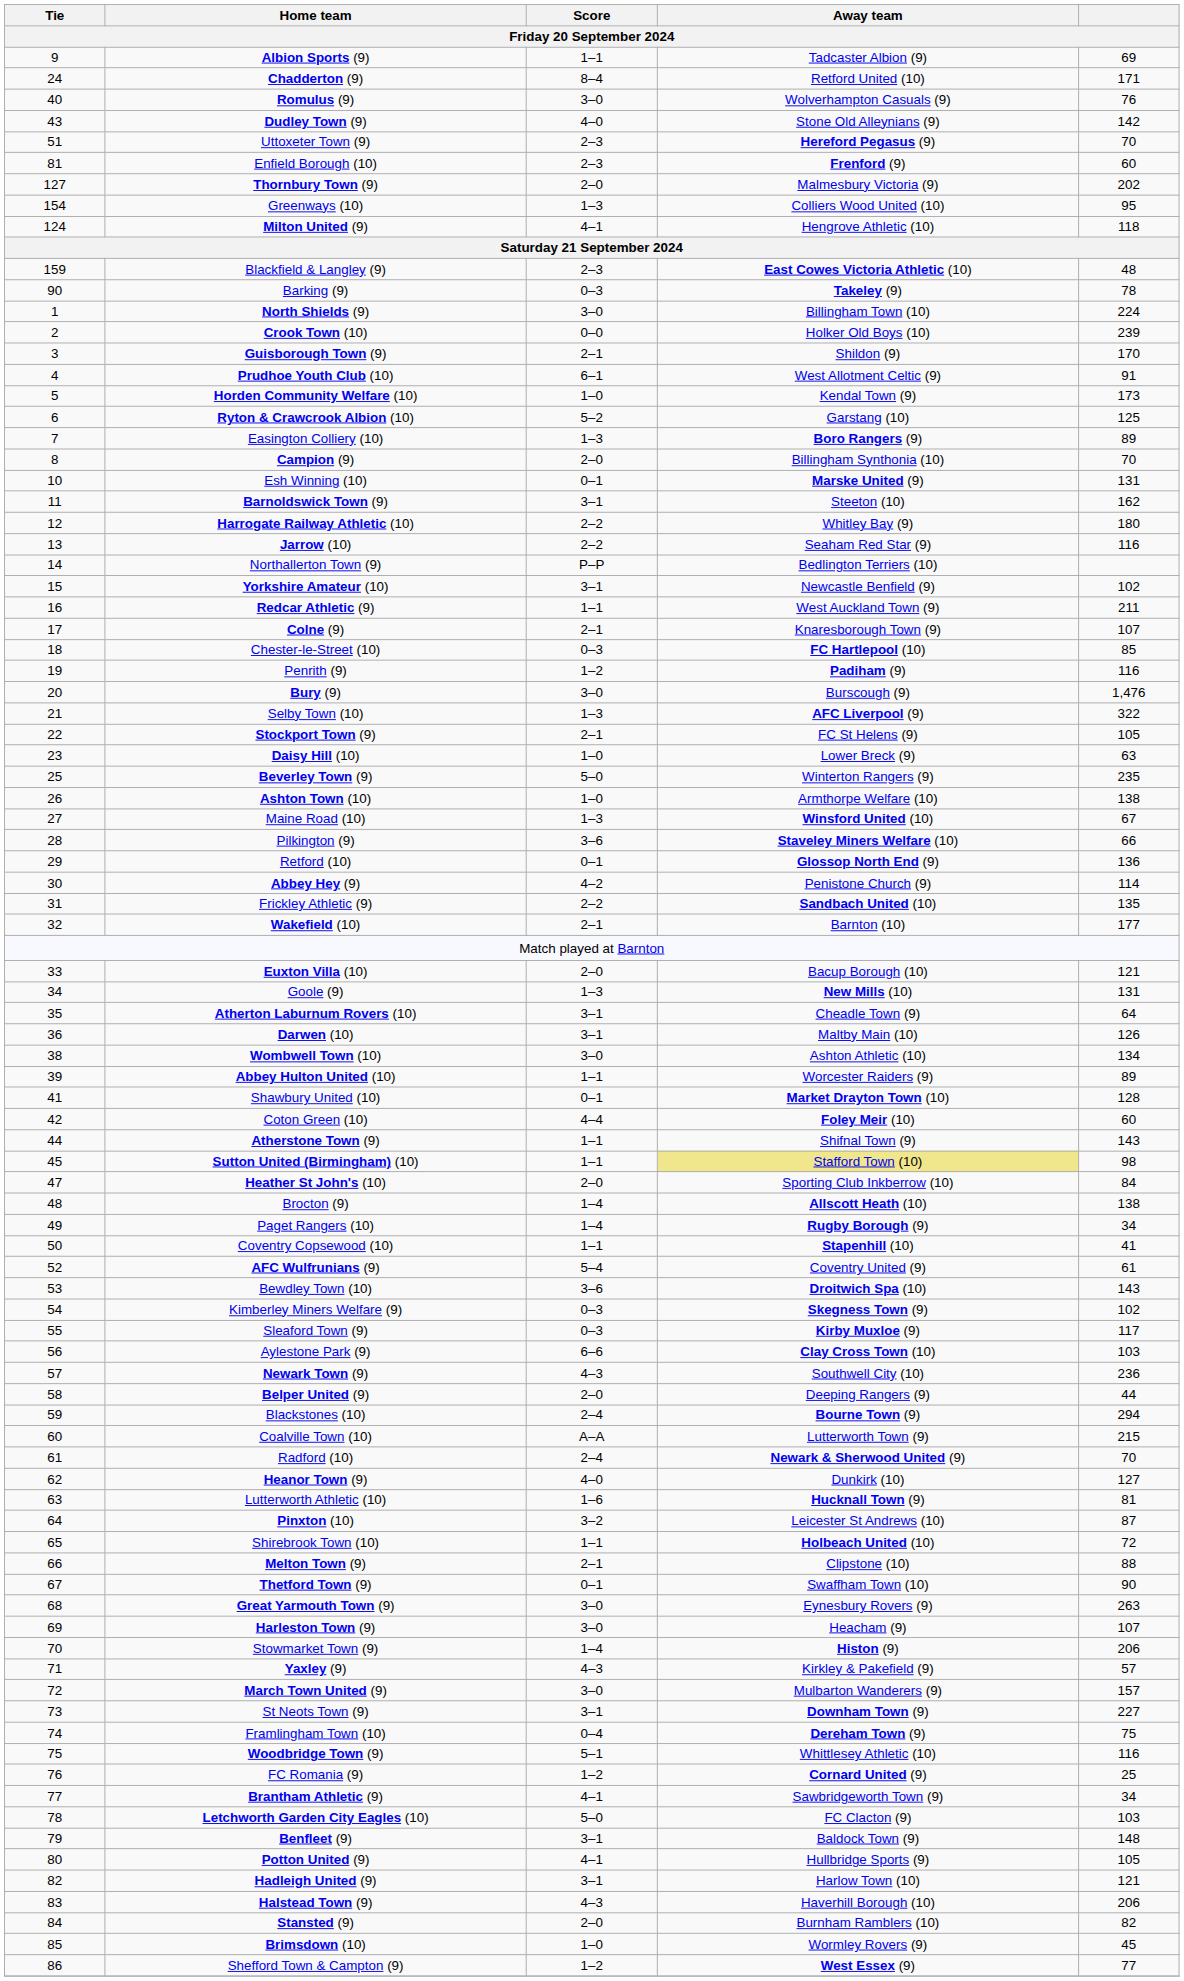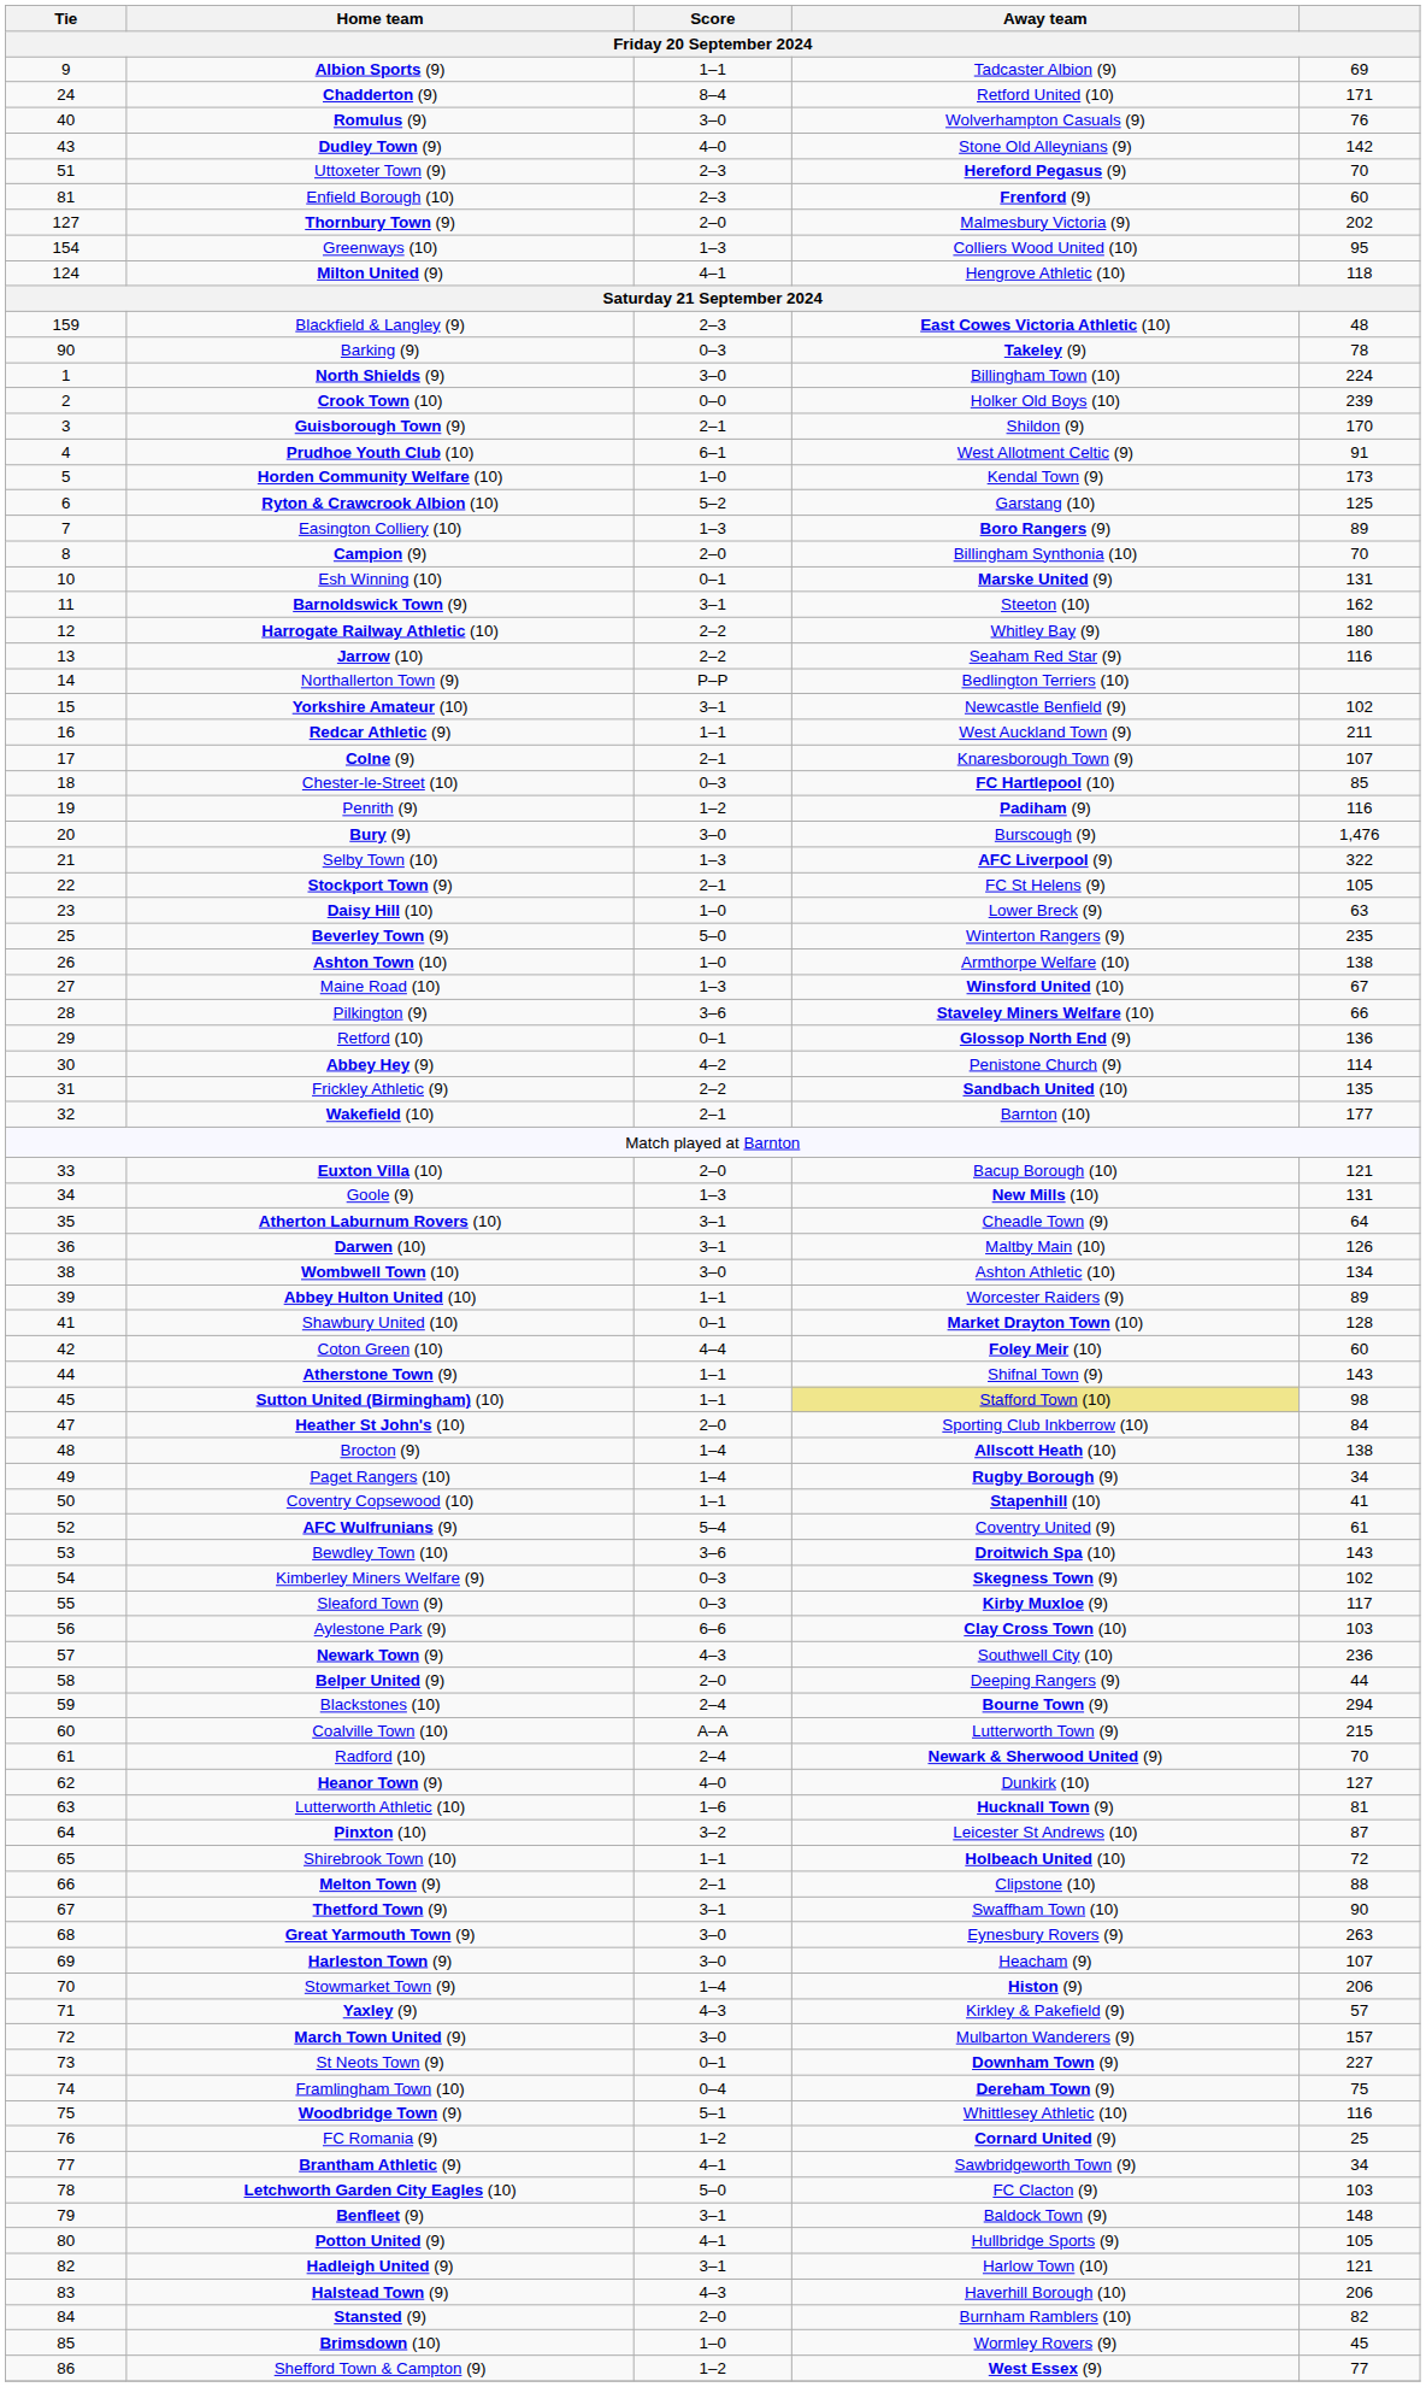Thetford Town (9) | Score: 0–1 -> 3–1
St Neots Town (9) | Score: 3–1 -> 0–1
